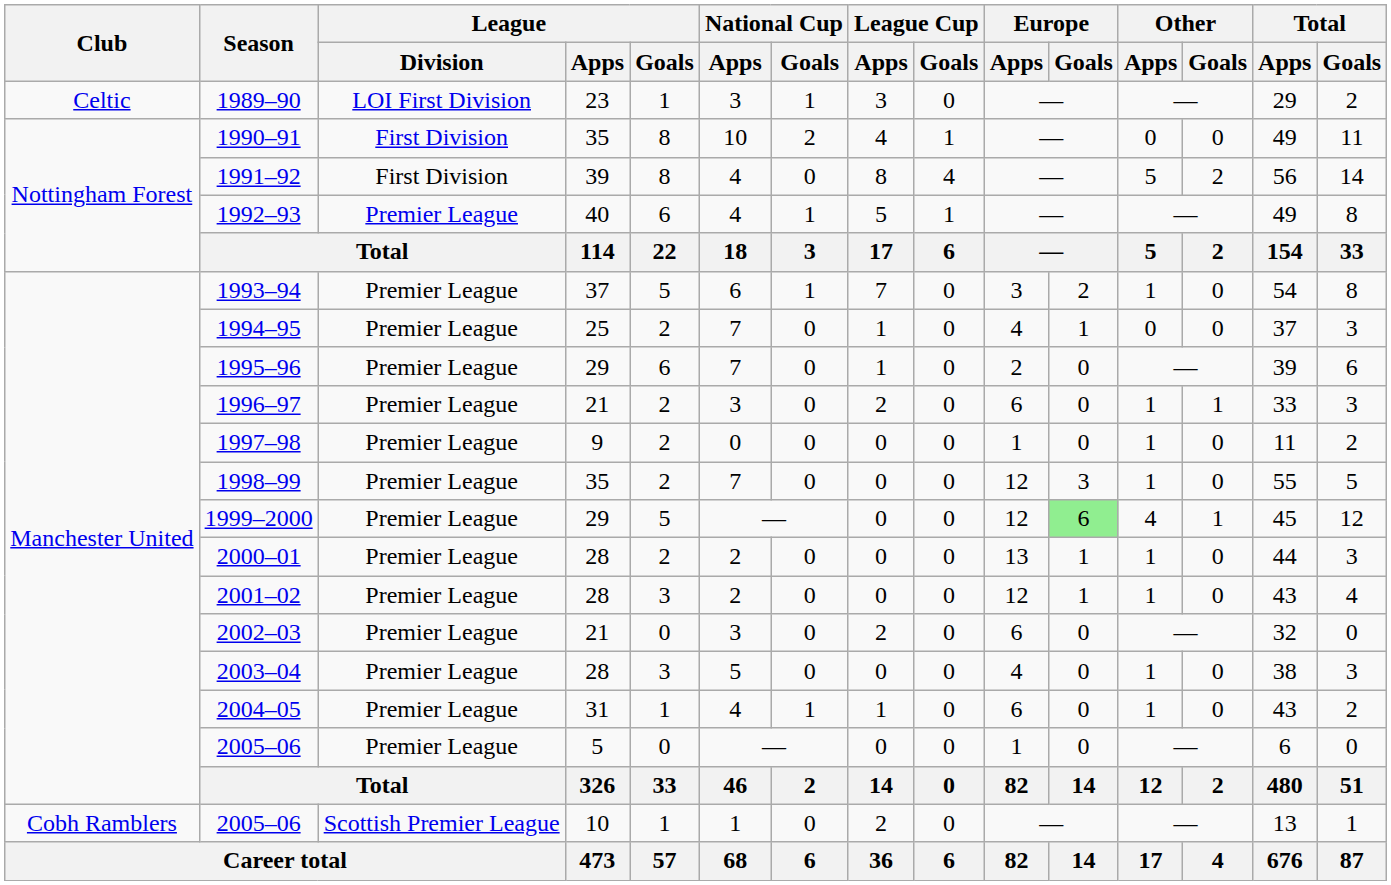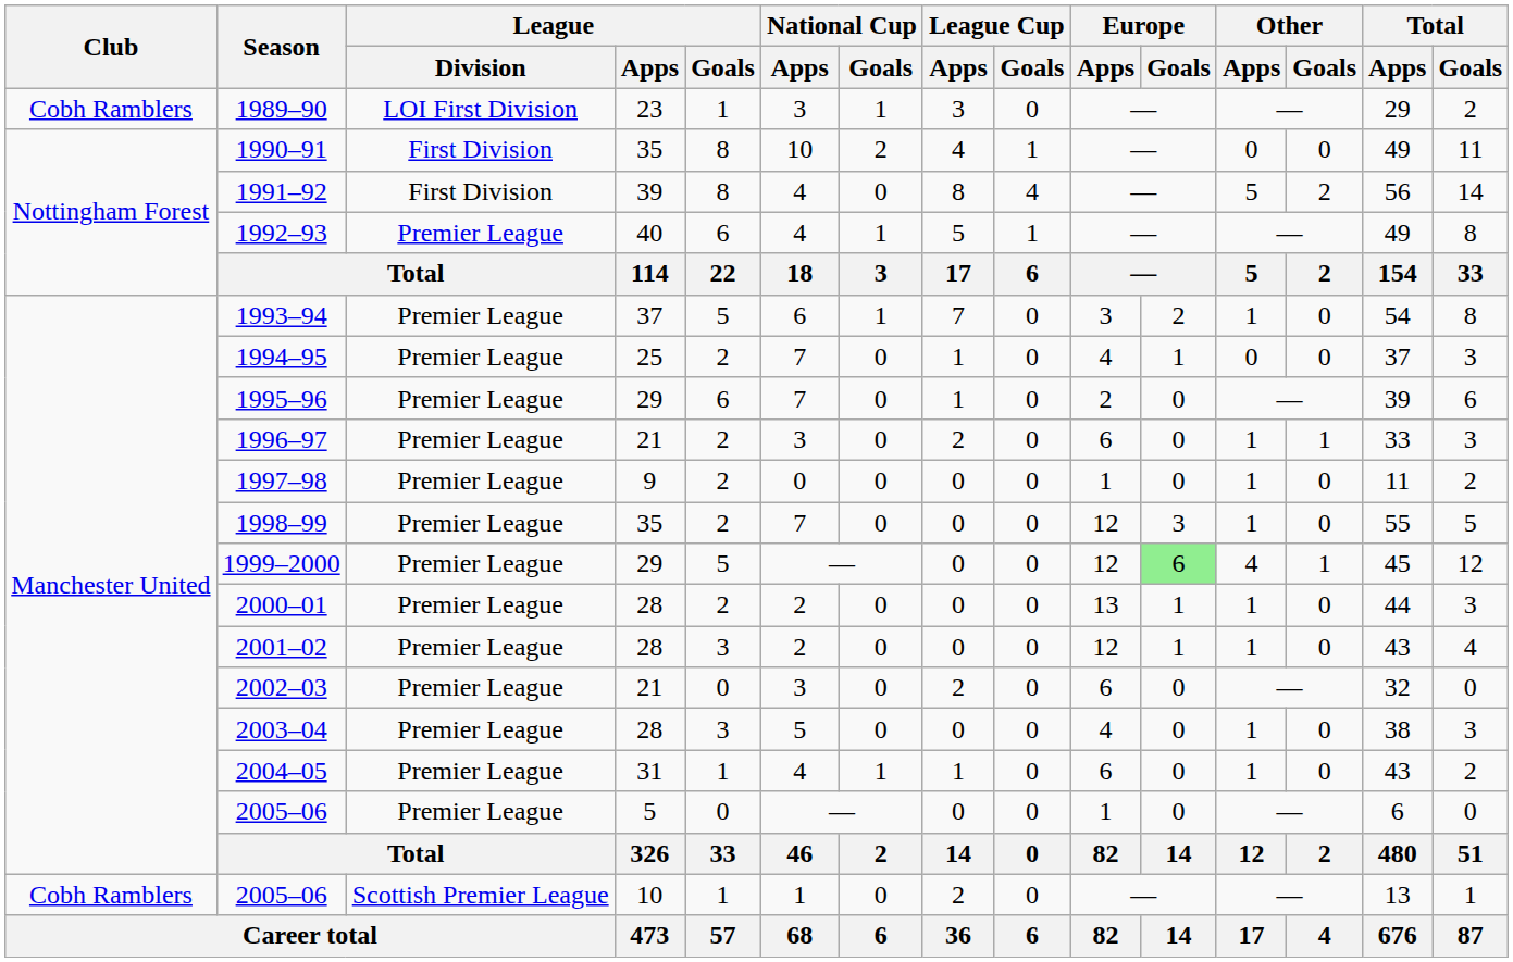1989–90 | Club: Celtic -> Cobh Ramblers
